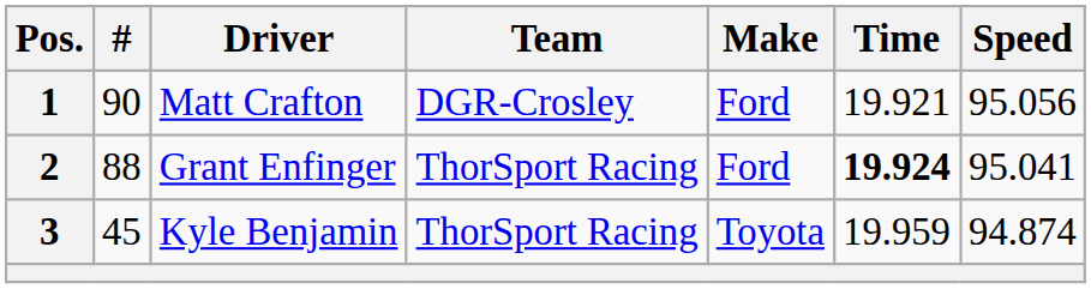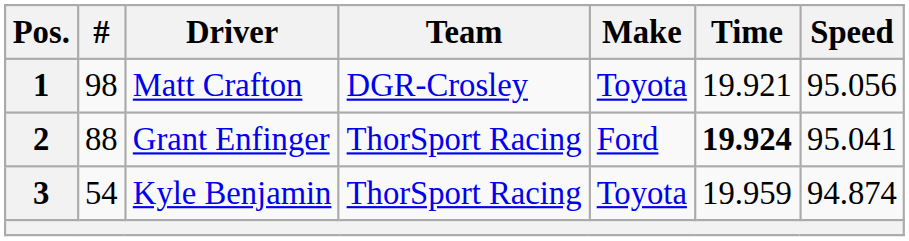1 | #: 90 -> 98
1 | Make: Ford -> Toyota
3 | #: 45 -> 54
